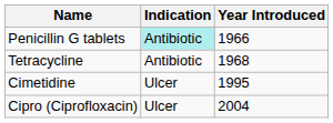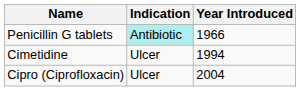- row: Tetracycline | Antibiotic | 1968
Cimetidine | Year Introduced: 1995 -> 1994
